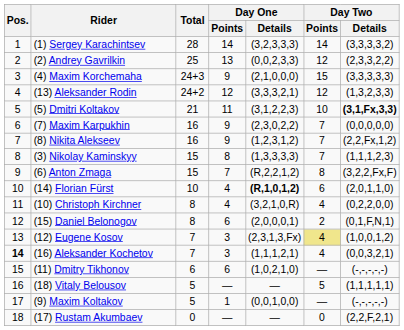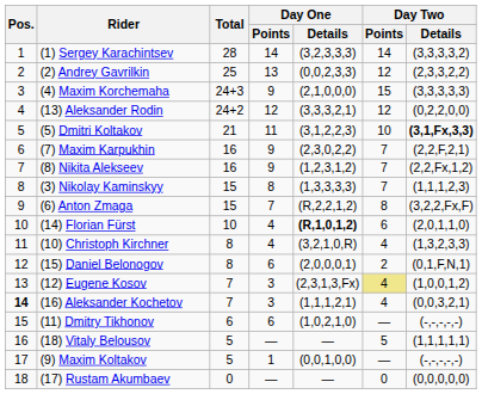(13) Aleksander Rodin | Day Two / Details: (1,3,2,3,3) -> (0,2,2,0,0)
(7) Maxim Karpukhin | Day Two / Details: (0,0,0,0,0) -> (2,2,F,2,1)
(10) Christoph Kirchner | Day Two / Details: (0,2,2,0,0) -> (1,3,2,3,3)
(17) Rustam Akumbaev | Day Two / Details: (2,2,F,2,1) -> (0,0,0,0,0)
